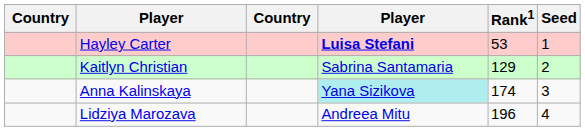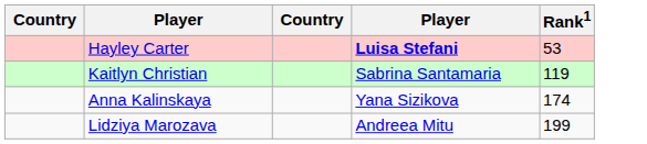- column: Seed | 1 | 2 | 3 | 4
Kaitlyn Christian | Rank1: 129 -> 119
Anna Kalinskaya | column 4: paleturquoise background -> no background
Lidziya Marozava | Rank1: 196 -> 199
